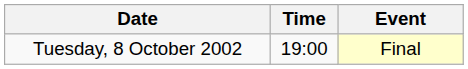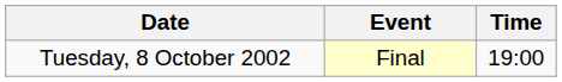columns swapped: Time <-> Event
